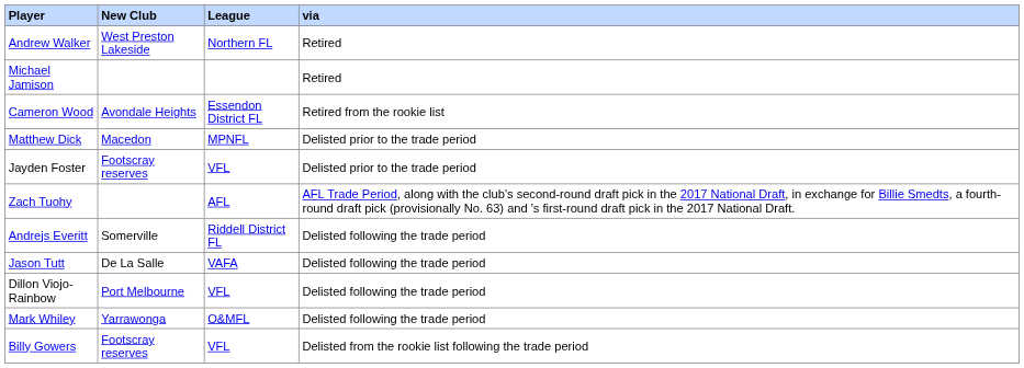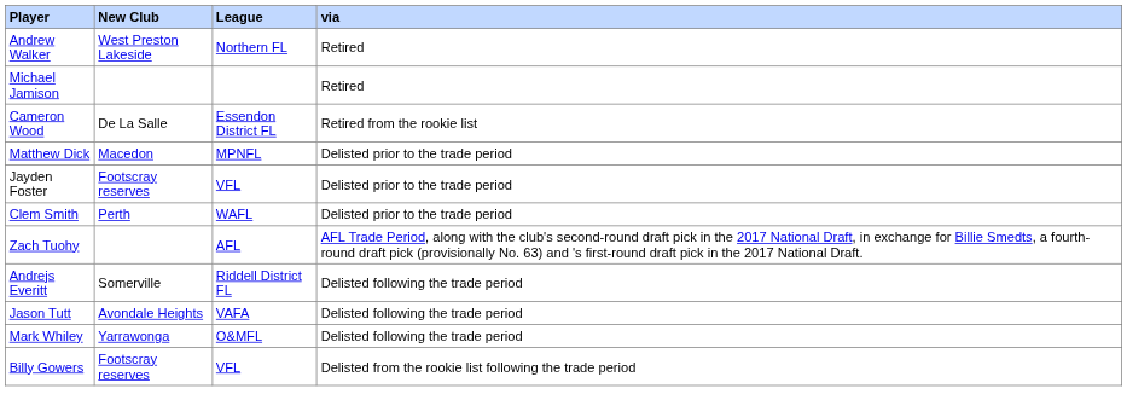Cameron Wood | New Club: Avondale Heights -> De La Salle
+ row: Clem Smith | Perth | WAFL | Delisted prior to the trade period
Jason Tutt | New Club: De La Salle -> Avondale Heights
- row: Dillon Viojo-Rainbow | Port Melbourne | VFL | Delisted following the trade period
